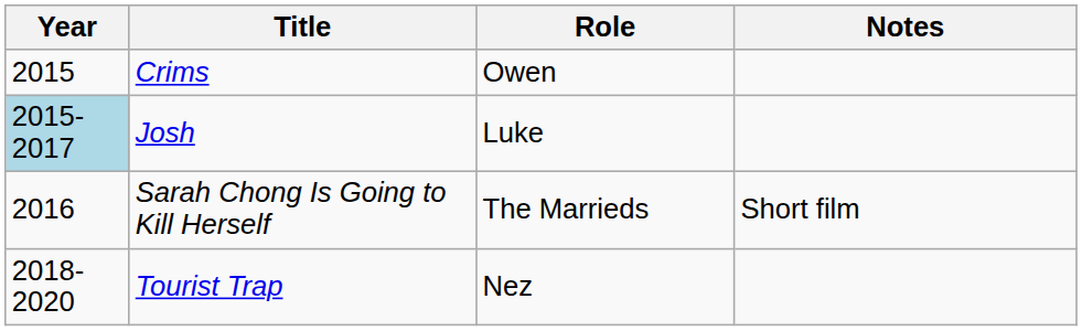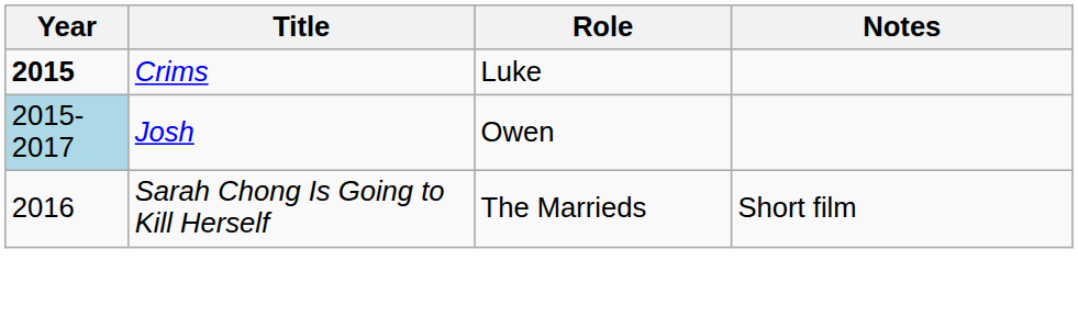Crims | Year: normal -> bold
Crims | Role: Owen -> Luke
Josh | Role: Luke -> Owen
- row: 2018-2020 | Tourist Trap | Nez
